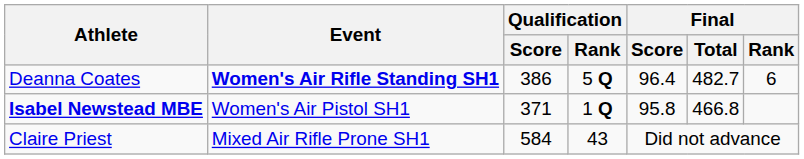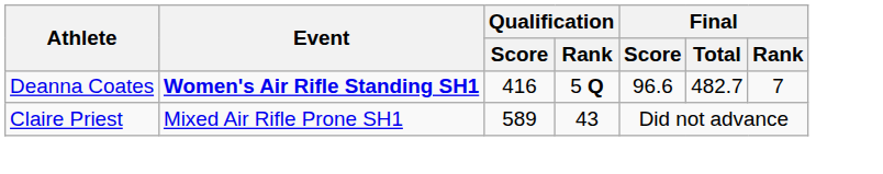Deanna Coates | Qualification / Score: 386 -> 416
Deanna Coates | Final / Score: 96.4 -> 96.6
Deanna Coates | Final / Rank: 6 -> 7
- row: Isabel Newstead MBE | Women's Air Pistol SH1 | 371 | 1 Q | 95.8 | 466.8
Claire Priest | Qualification / Score: 584 -> 589
